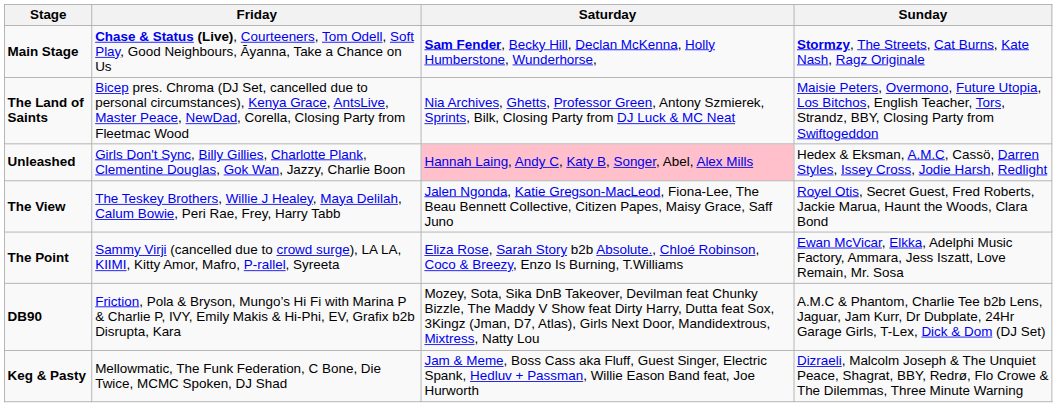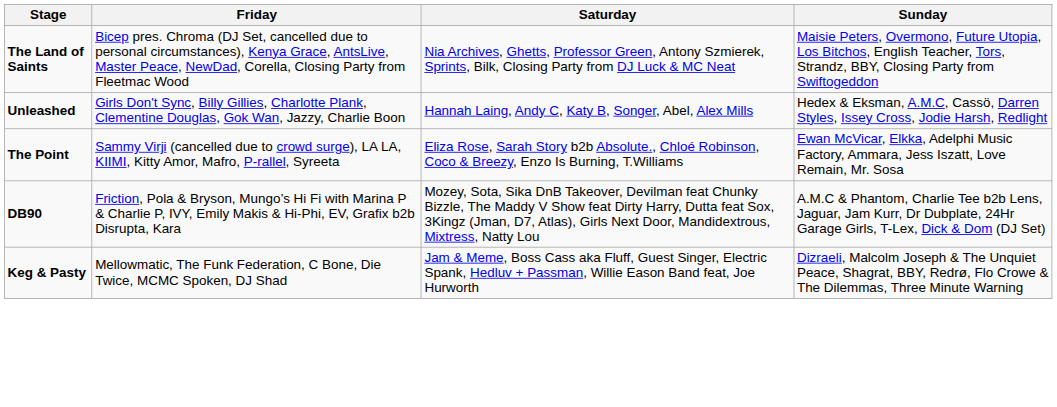- row: Main Stage | Chase & Status (Live), Courteeners, Tom Odell, Soft Play, Good Neighbours, Āyanna, Take a Chance on Us | Sam Fender, Becky Hill, Declan McKenna, Holly Humberstone, Wunderhorse, | Stormzy, The Streets, Cat Burns, Kate Nash, Ragz Originale
Unleashed | Saturday: pink background -> no background
- row: The View | The Teskey Brothers, Willie J Healey, Maya Delilah, Calum Bowie, Peri Rae, Frey, Harry Tabb | Jalen Ngonda, Katie Gregson-MacLeod, Fiona-Lee, The Beau Bennett Collective, Citizen Papes, Maisy Grace, Saff Juno | Royel Otis, Secret Guest, Fred Roberts, Jackie Marua, Haunt the Woods, Clara Bond
